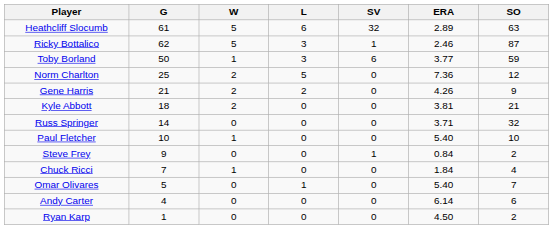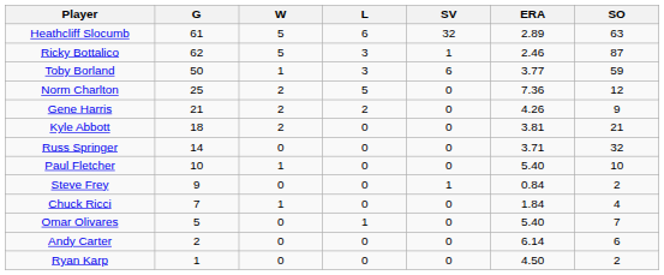Andy Carter | G: 4 -> 2
